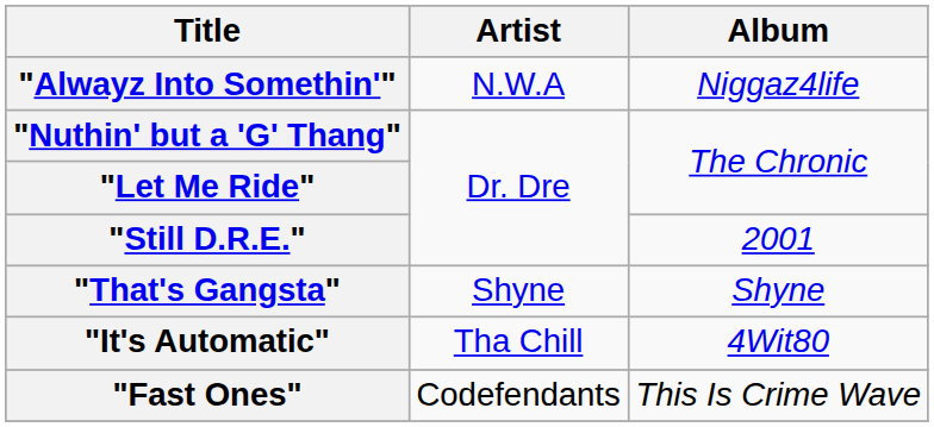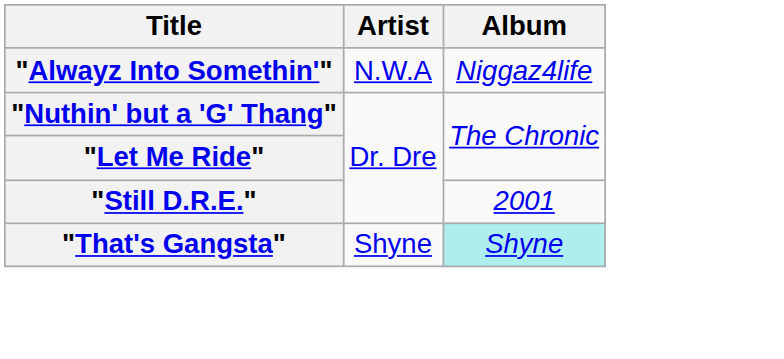"That's Gangsta" | Album: no background -> paleturquoise background
- row: "It's Automatic" | Tha Chill | 4Wit80
- row: "Fast Ones" | Codefendants | This Is Crime Wave
